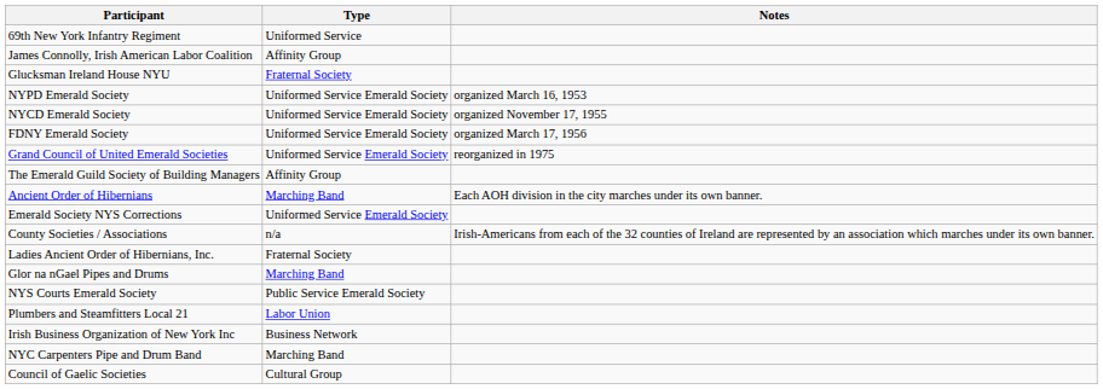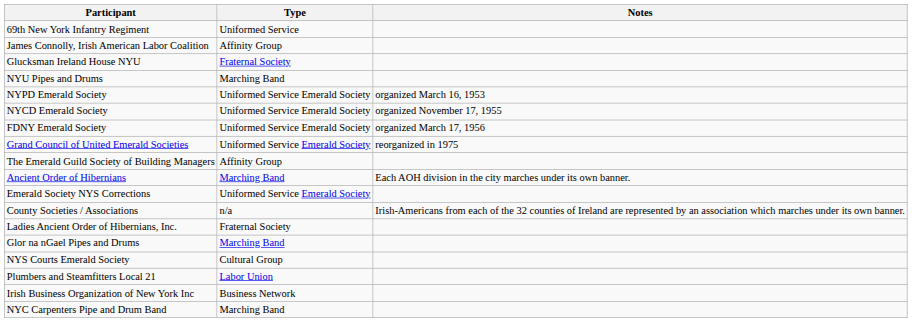+ row: NYU Pipes and Drums | Marching Band
NYS Courts Emerald Society | Type: Public Service Emerald Society -> Cultural Group
- row: Council of Gaelic Societies | Cultural Group
